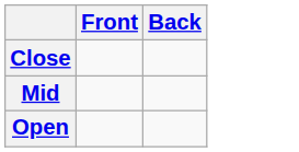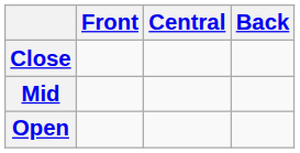+ column: Central
